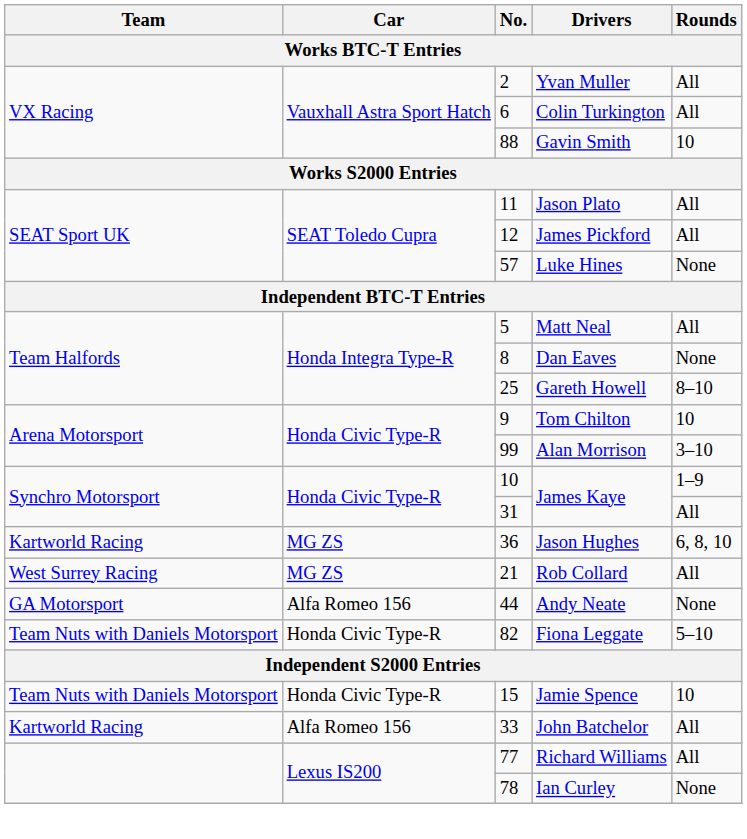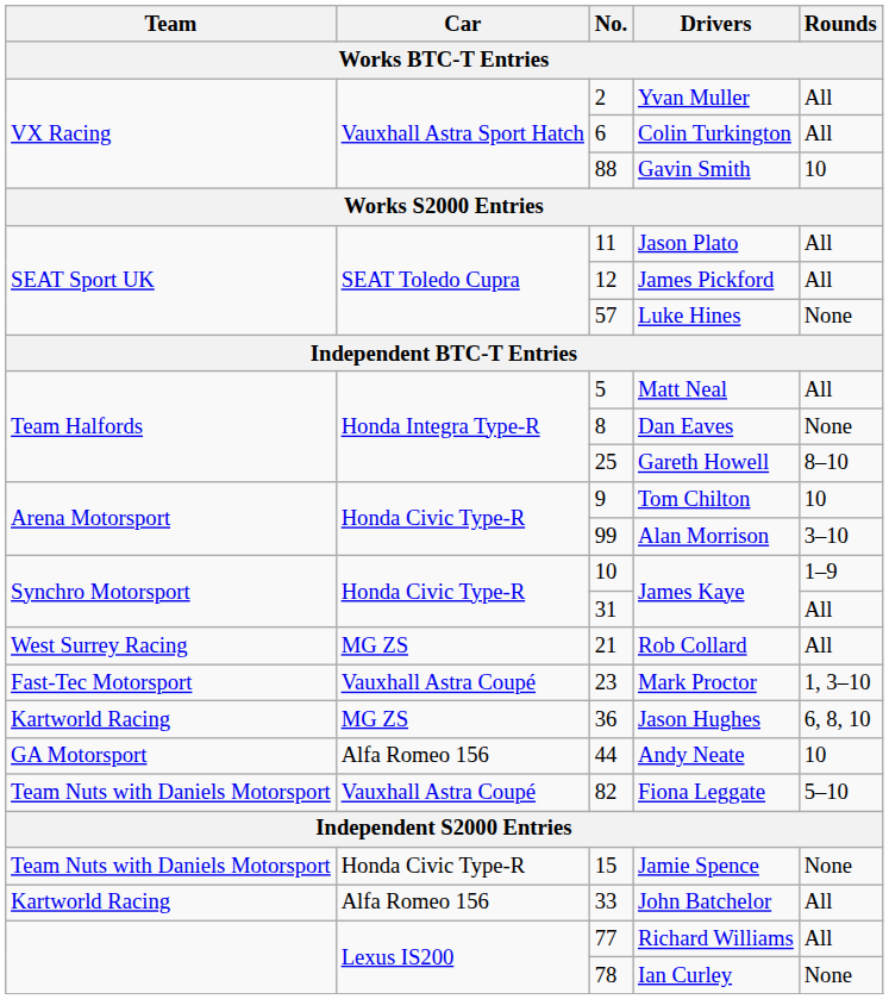rows swapped: Rob Collard <-> Jason Hughes
+ row: Fast-Tec Motorsport | Vauxhall Astra Coupé | 23 | Mark Proctor | 1, 3–10
Andy Neate | Rounds: None -> 10
Fiona Leggate | Car: Honda Civic Type-R -> Vauxhall Astra Coupé
Jamie Spence | Rounds: 10 -> None
